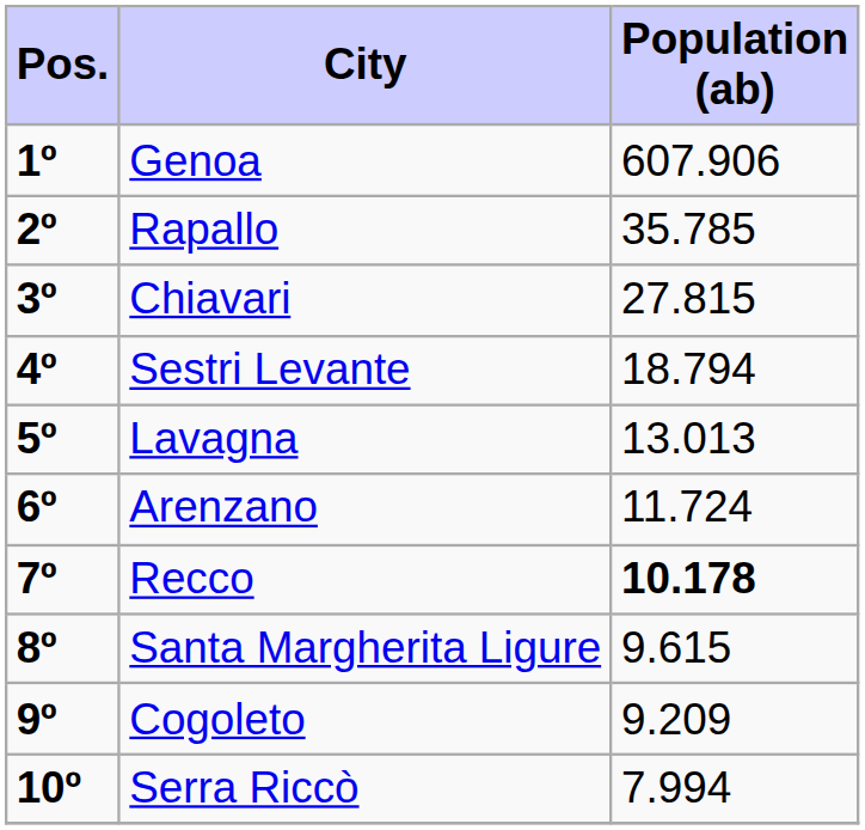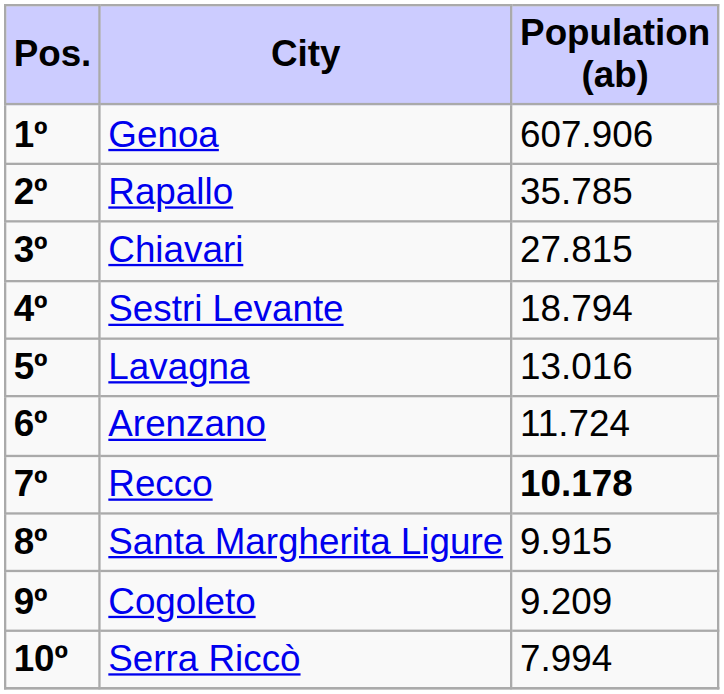Lavagna | Population (ab): 13.013 -> 13.016
Santa Margherita Ligure | Population (ab): 9.615 -> 9.915
